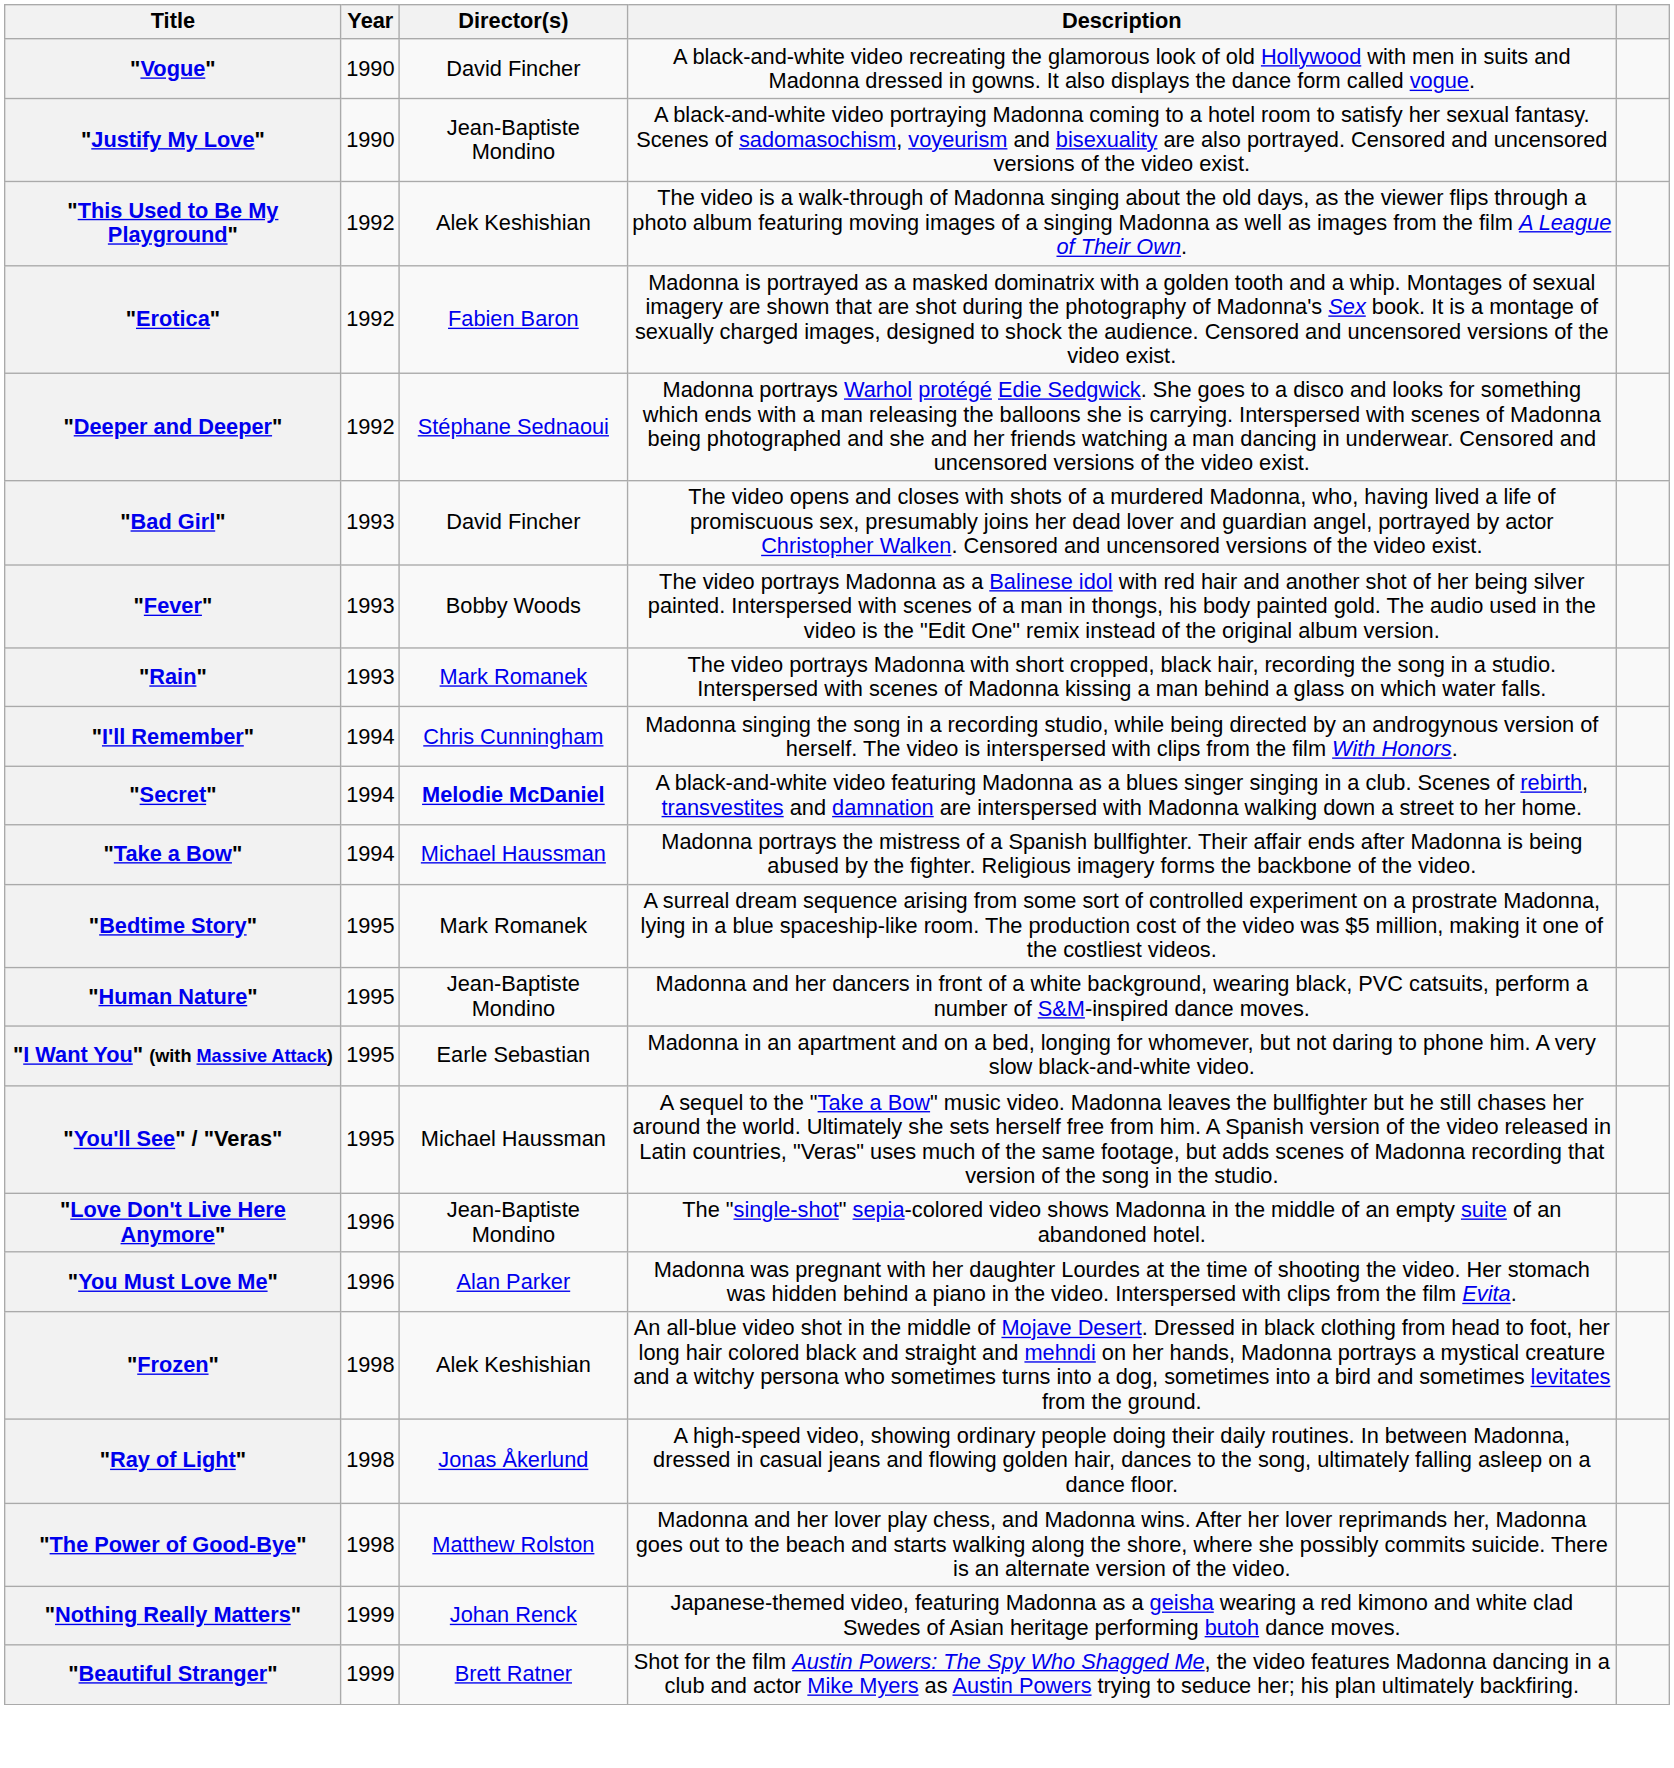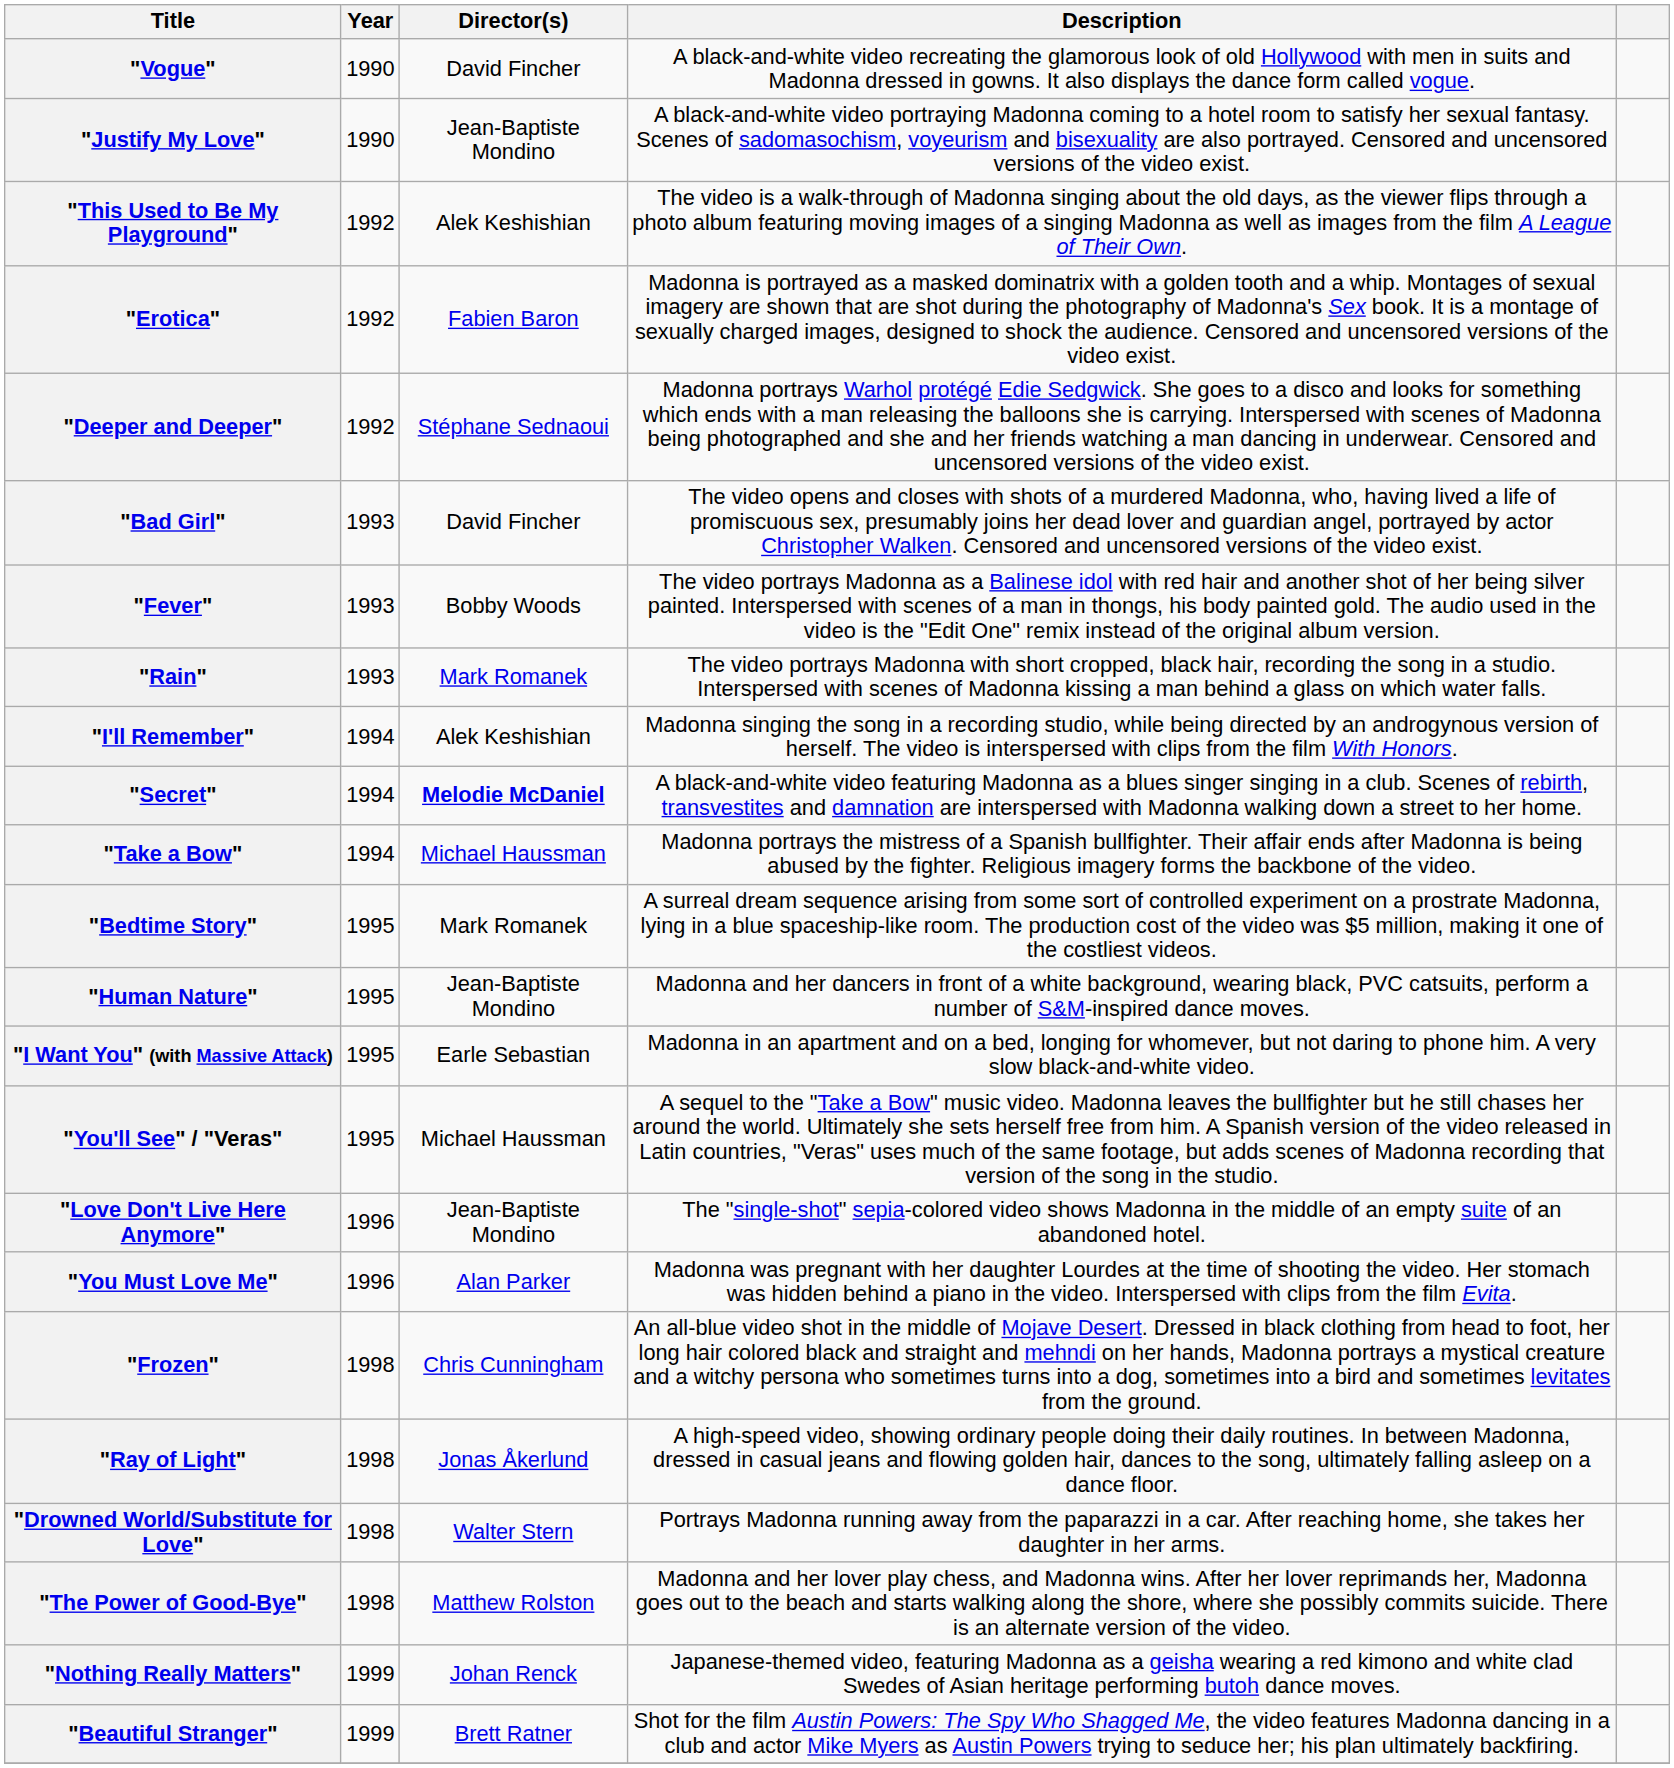"I'll Remember" | Director(s): Chris Cunningham -> Alek Keshishian
"Frozen" | Director(s): Alek Keshishian -> Chris Cunningham
+ row: "Drowned World/Substitute for Love" | 1998 | Walter Stern | Portrays Madonna running away from the paparazzi in a car. After reaching home, she takes her daughter in her arms.
